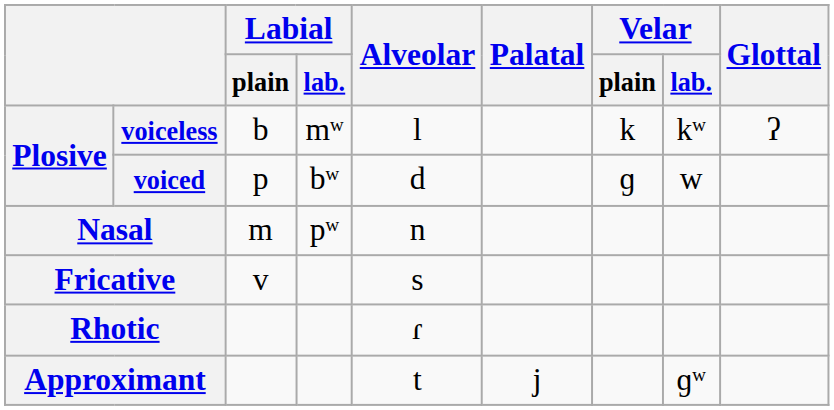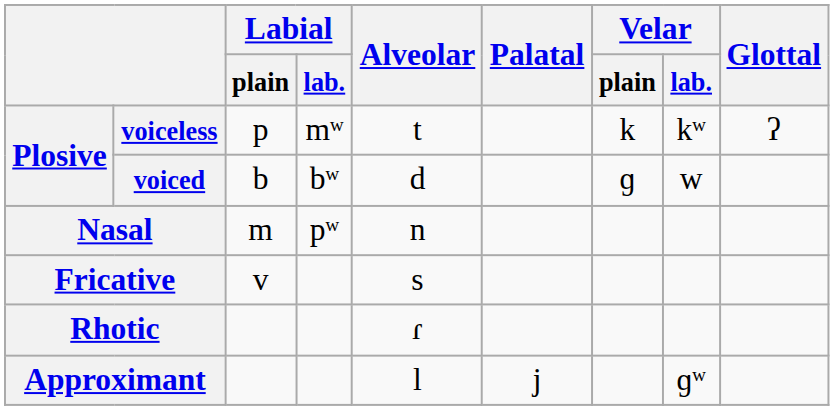voiceless | Labial / plain: b -> p
voiceless | Alveolar: l -> t
voiced | Labial / plain: p -> b
Approximant | Alveolar: t -> l
